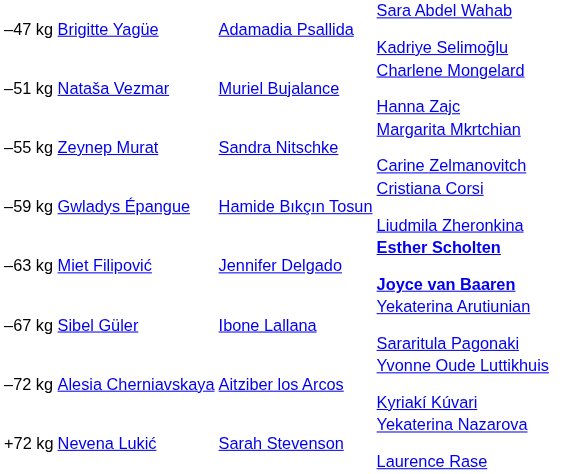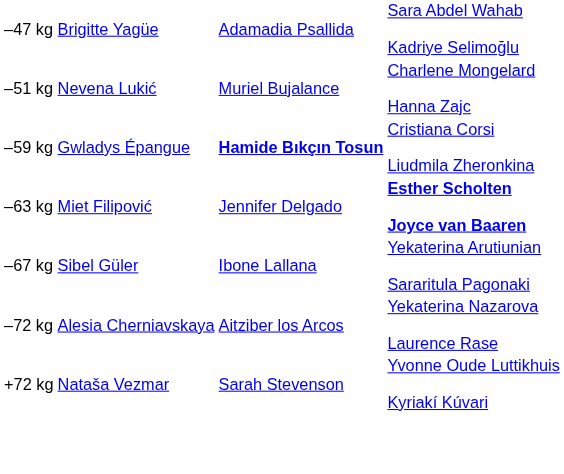–51 kg | column 2: Nataša Vezmar -> Nevena Lukić
- row: –55 kg | Zeynep Murat | Sandra Nitschke | Margarita Mkrtchian Carine Zelmanovitch
–59 kg | column 3: normal -> bold
–72 kg | column 4: Yvonne Oude Luttikhuis Kyriakí Kúvari -> Yekaterina Nazarova Laurence Rase
+72 kg | column 2: Nevena Lukić -> Nataša Vezmar
+72 kg | column 4: Yekaterina Nazarova Laurence Rase -> Yvonne Oude Luttikhuis Kyriakí Kúvari
